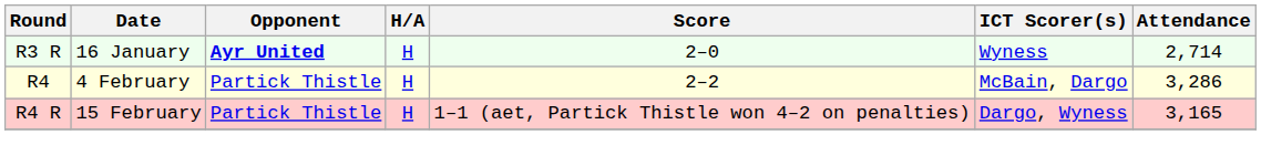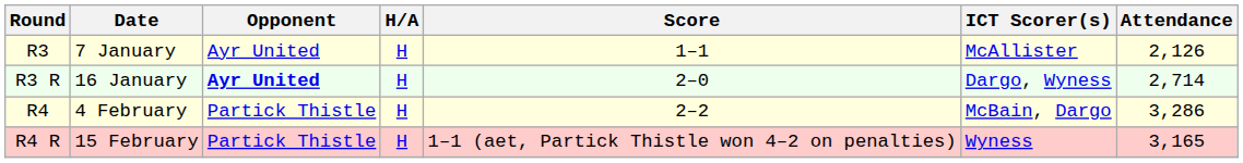+ row: R3 | 7 January | Ayr United | H | 1–1 | McAllister | 2,126
R3 R | ICT Scorer(s): Wyness -> Dargo, Wyness
R4 R | ICT Scorer(s): Dargo, Wyness -> Wyness
